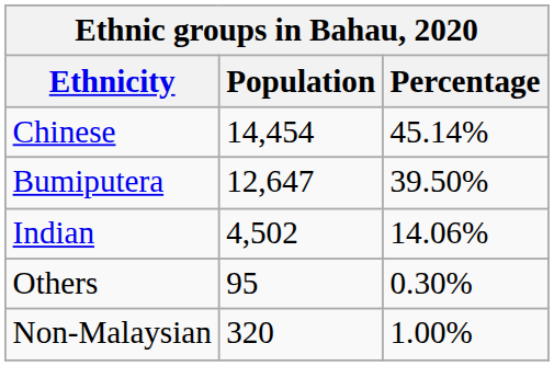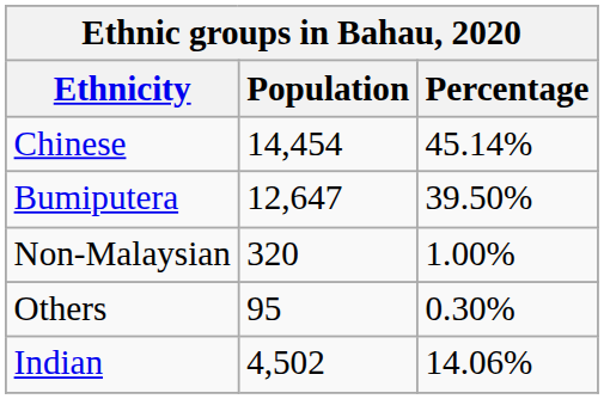rows swapped: Indian <-> Non-Malaysian
